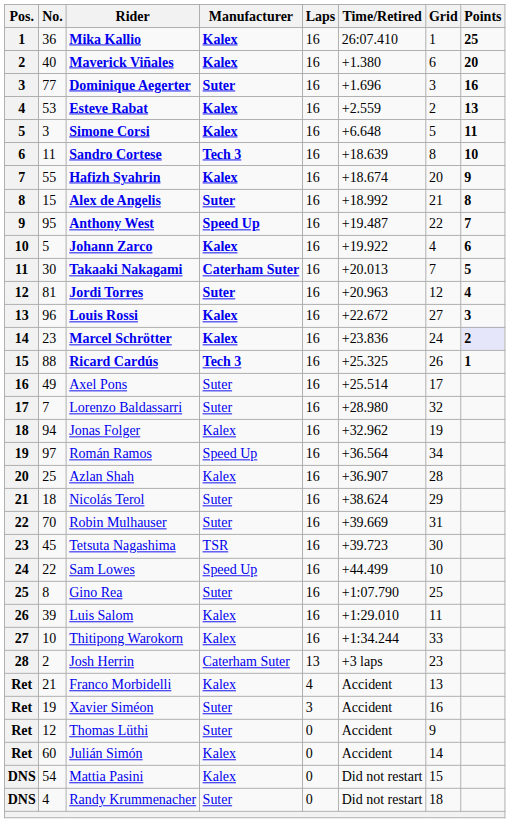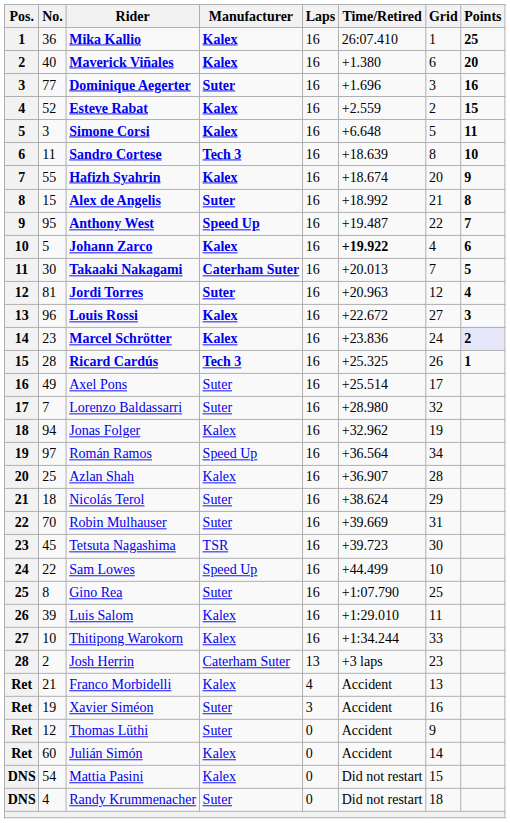Esteve Rabat | No.: 53 -> 52
Esteve Rabat | Points: 13 -> 15
Johann Zarco | Time/Retired: normal -> bold
Ricard Cardús | No.: 88 -> 28
